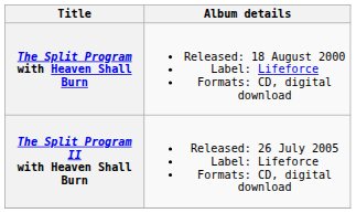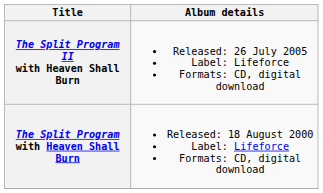rows swapped: The Split Program with Heaven Shall Burn <-> The Split Program II with Heaven Shall Burn
